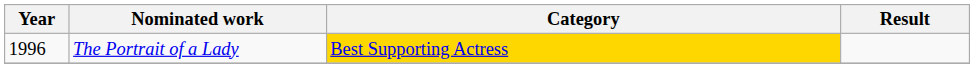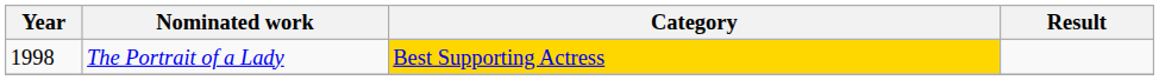The Portrait of a Lady | Year: 1996 -> 1998
